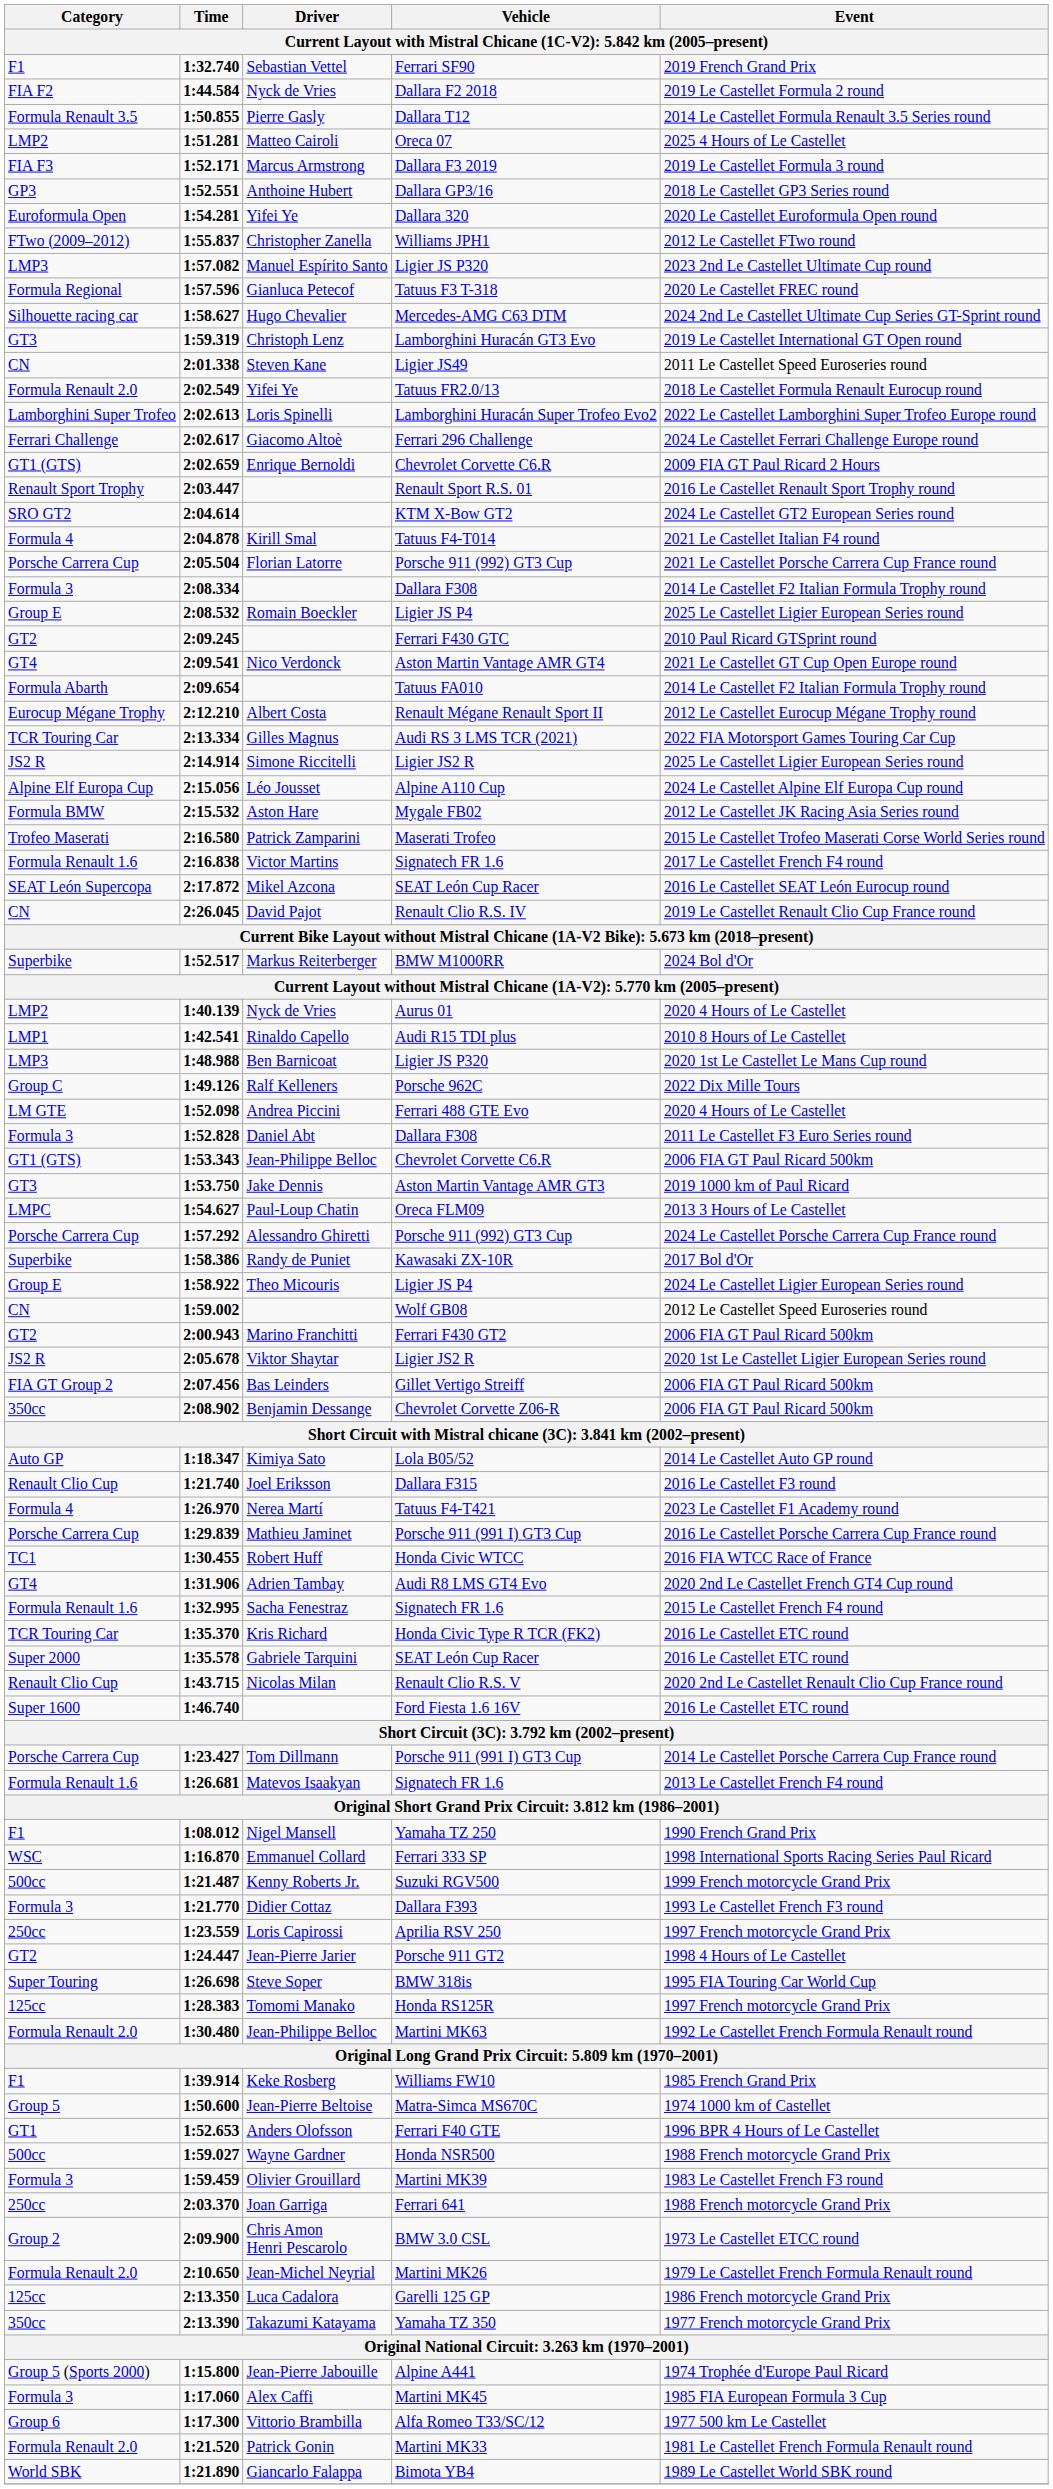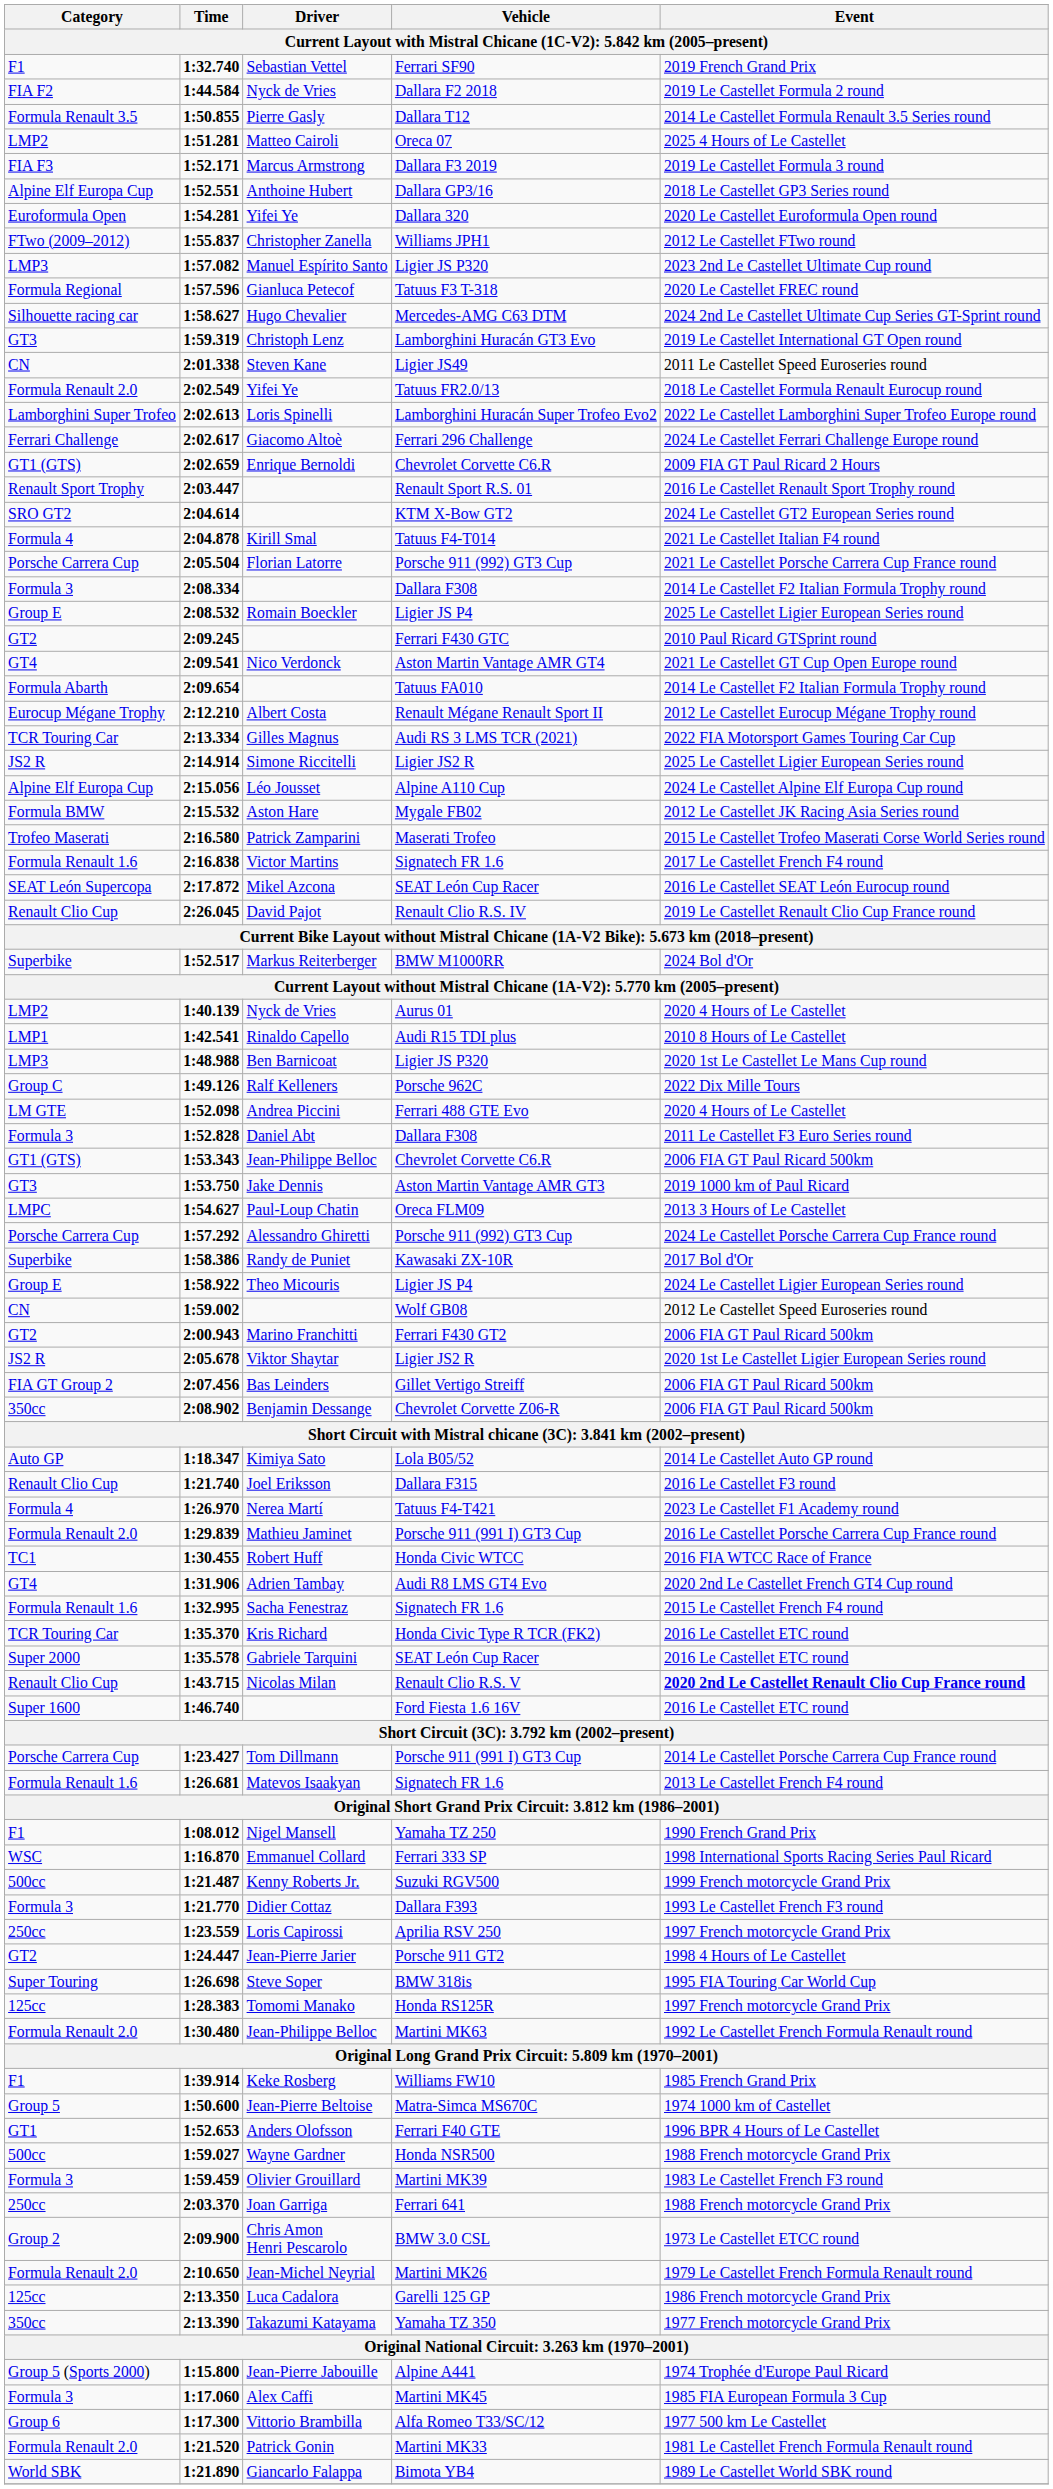Anthoine Hubert | Category: GP3 -> Alpine Elf Europa Cup
David Pajot | Category: CN -> Renault Clio Cup
Mathieu Jaminet | Category: Porsche Carrera Cup -> Formula Renault 2.0
Nicolas Milan | Event: normal -> bold
